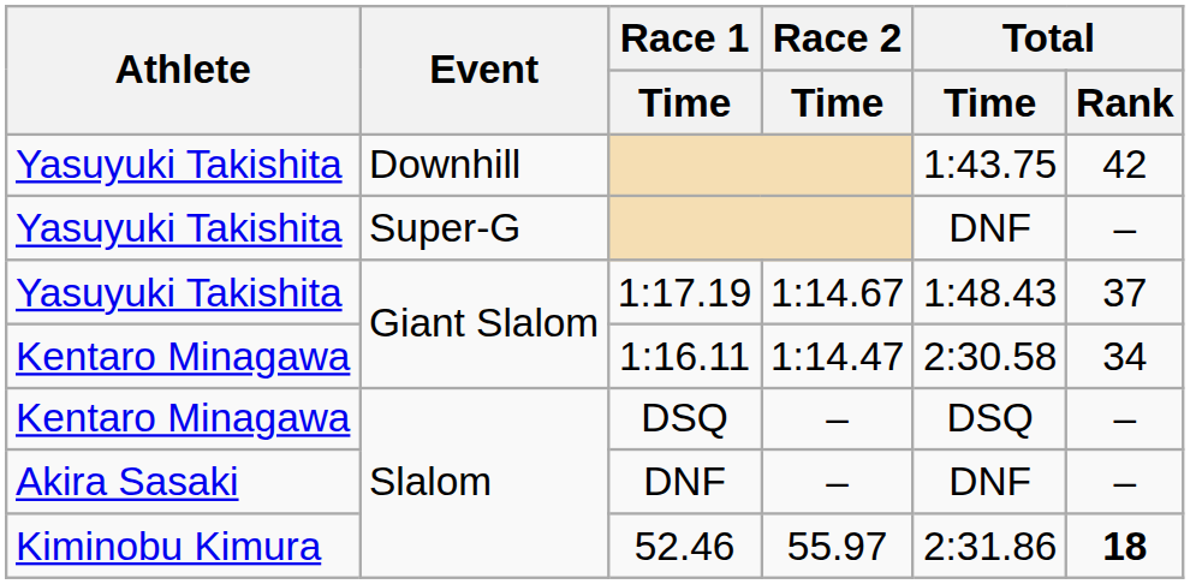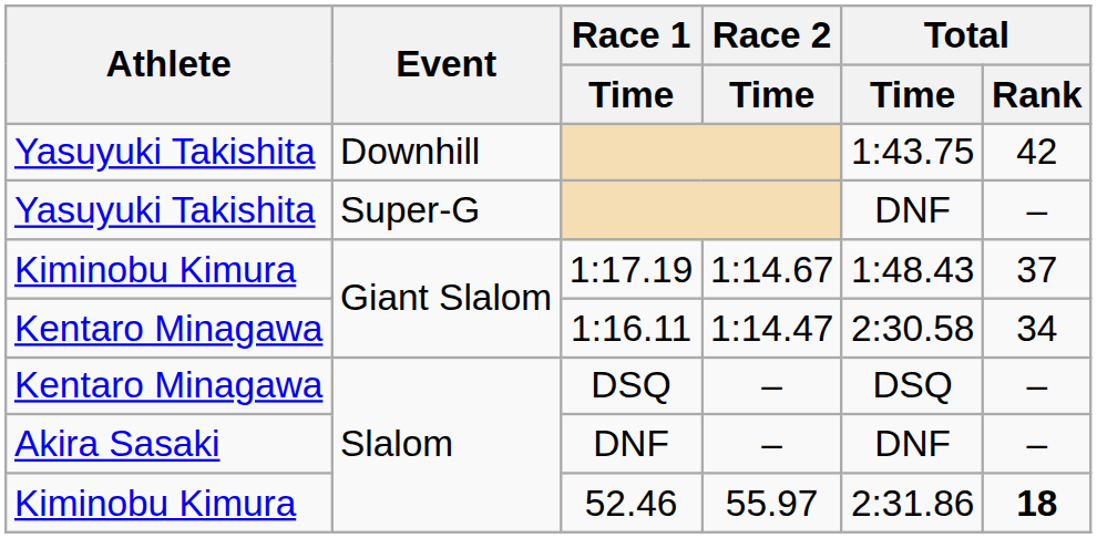1:17.19 | Athlete: Yasuyuki Takishita -> Kiminobu Kimura
